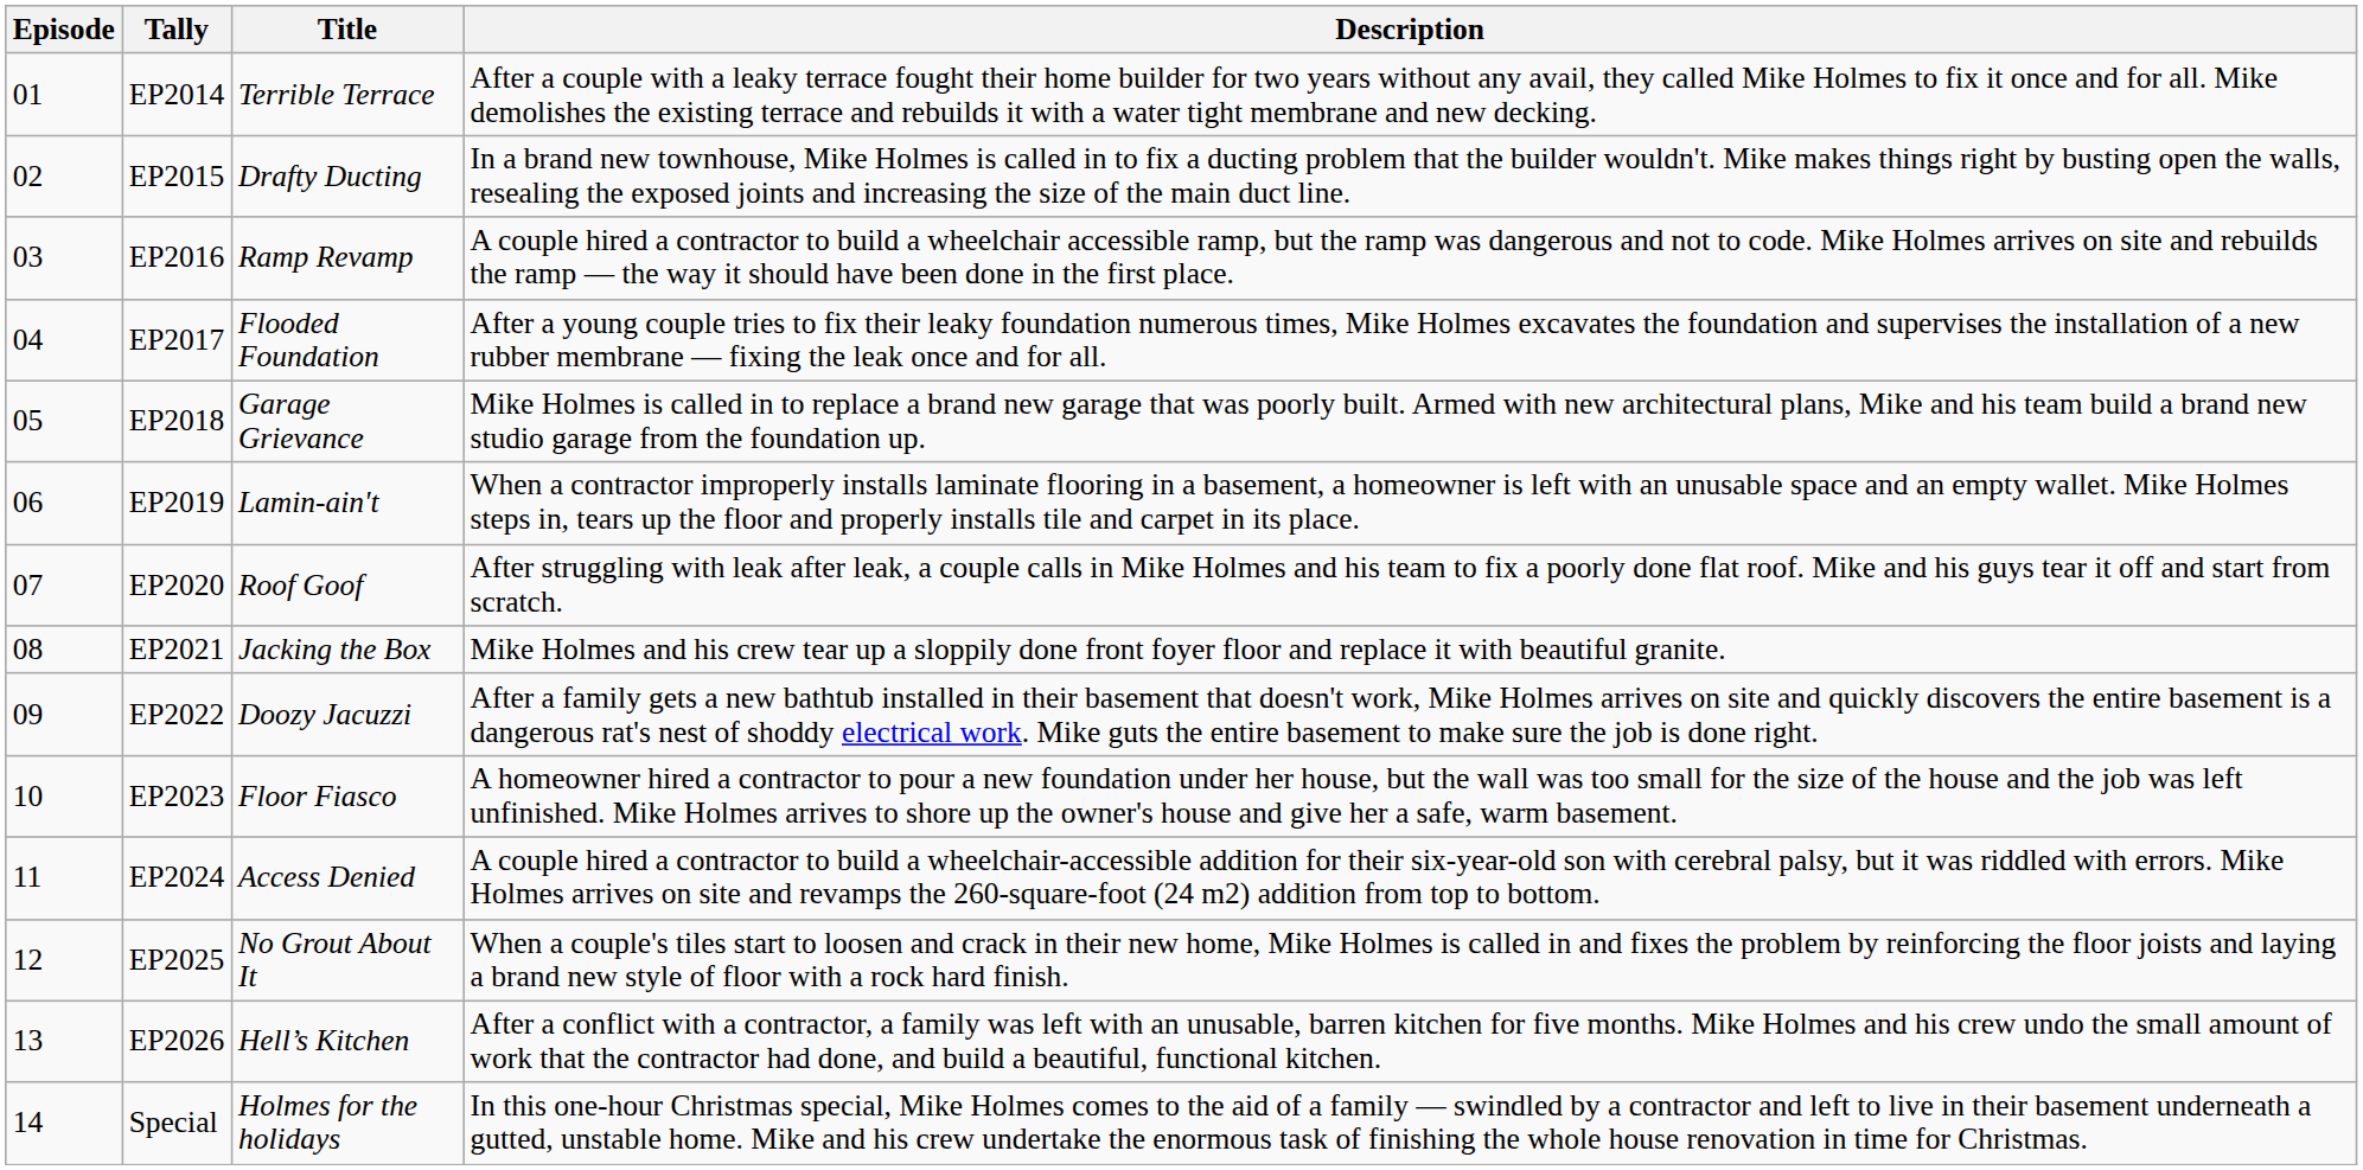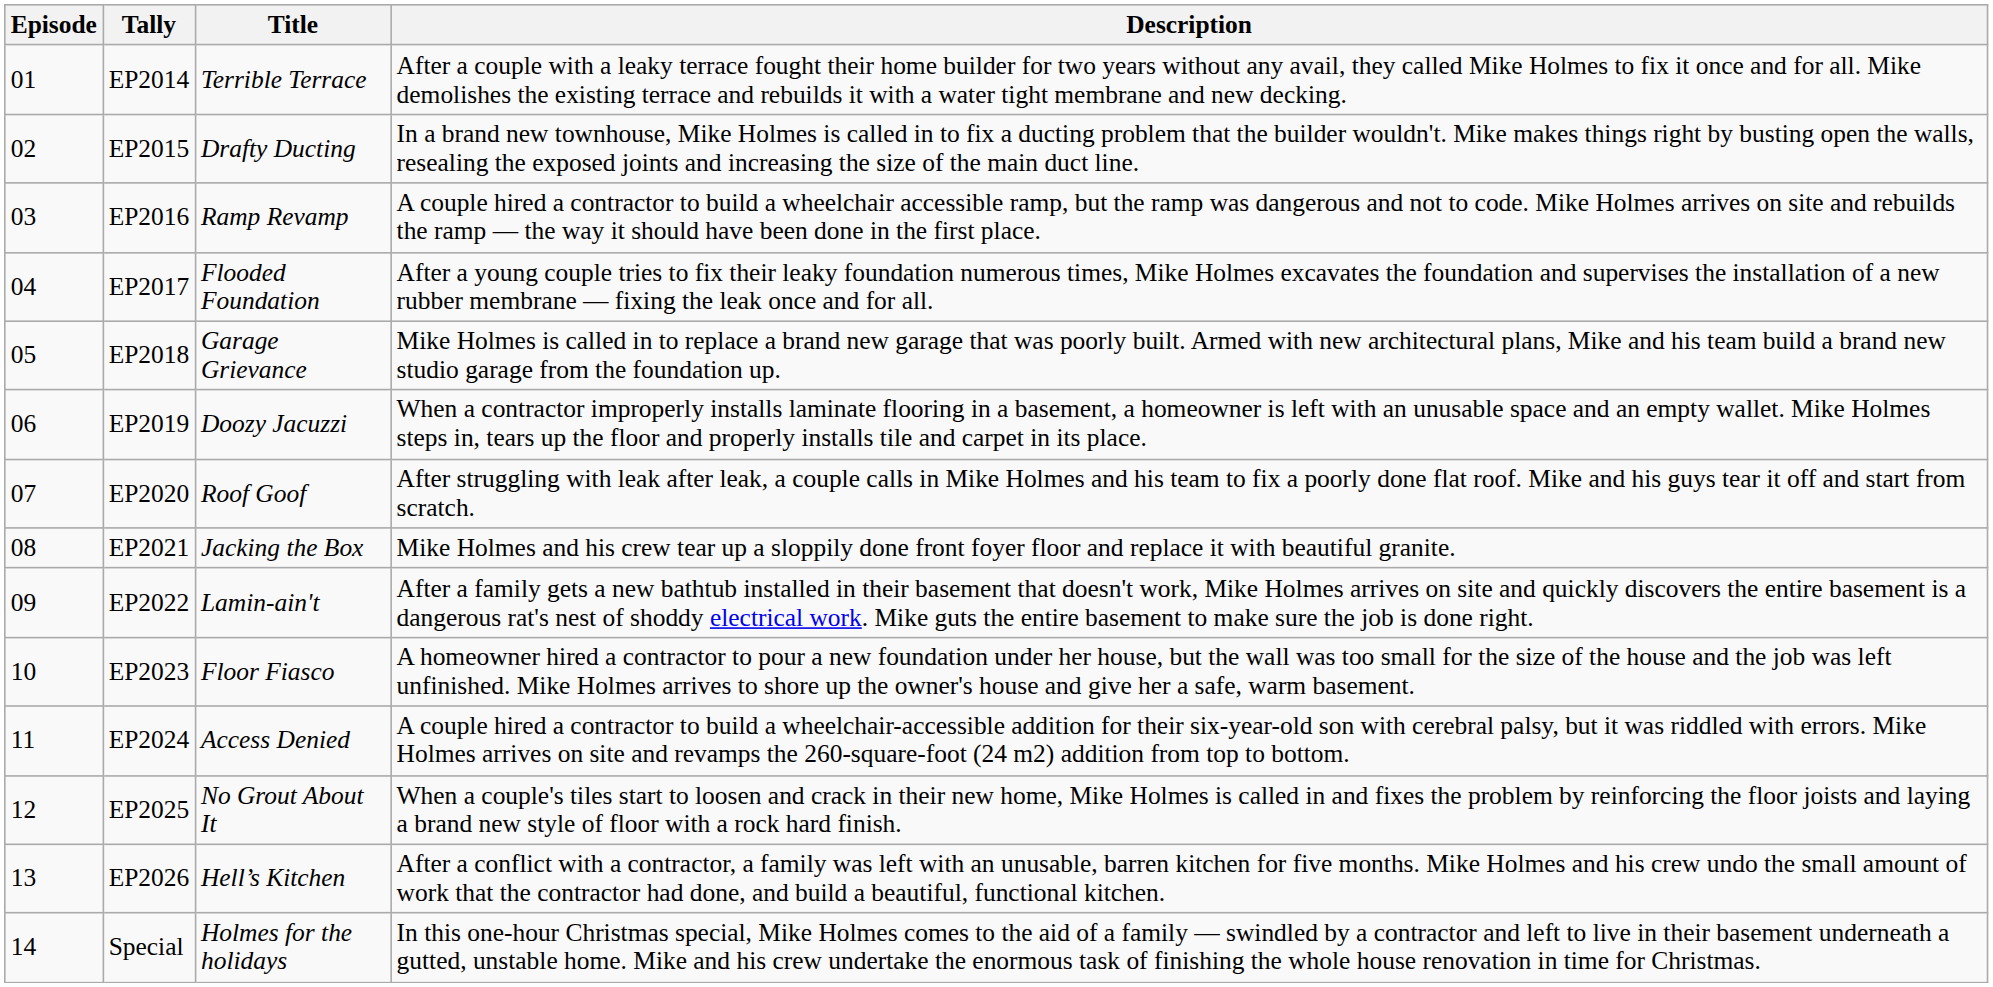EP2019 | Title: Lamin-ain't -> Doozy Jacuzzi
EP2022 | Title: Doozy Jacuzzi -> Lamin-ain't
